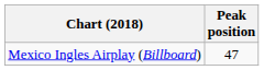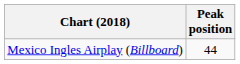Mexico Ingles Airplay (Billboard) | Peak position: 47 -> 44
